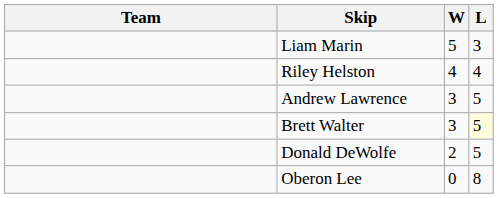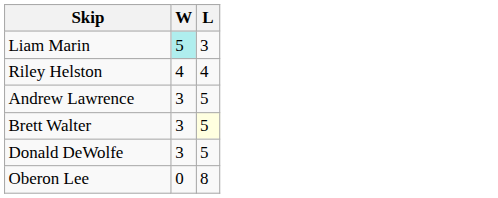- column: Team
Liam Marin | W: no background -> paleturquoise background
Donald DeWolfe | W: 2 -> 3
